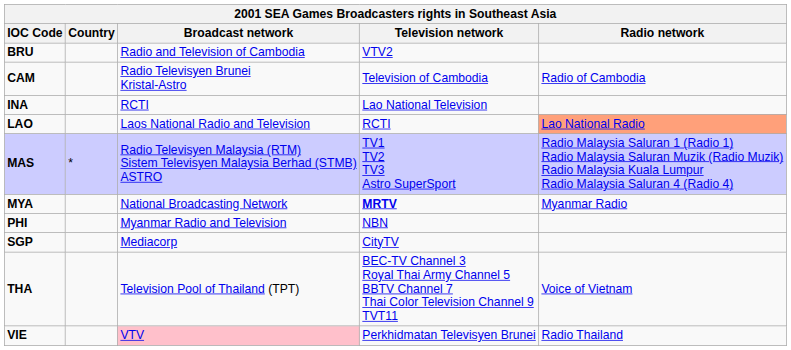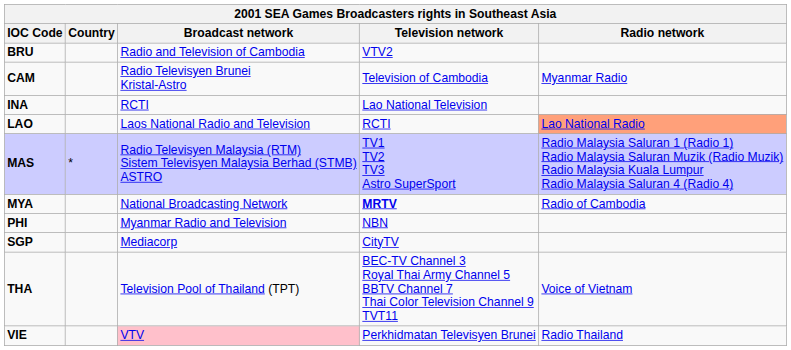CAM | Radio network: Radio of Cambodia -> Myanmar Radio
MYA | Radio network: Myanmar Radio -> Radio of Cambodia
